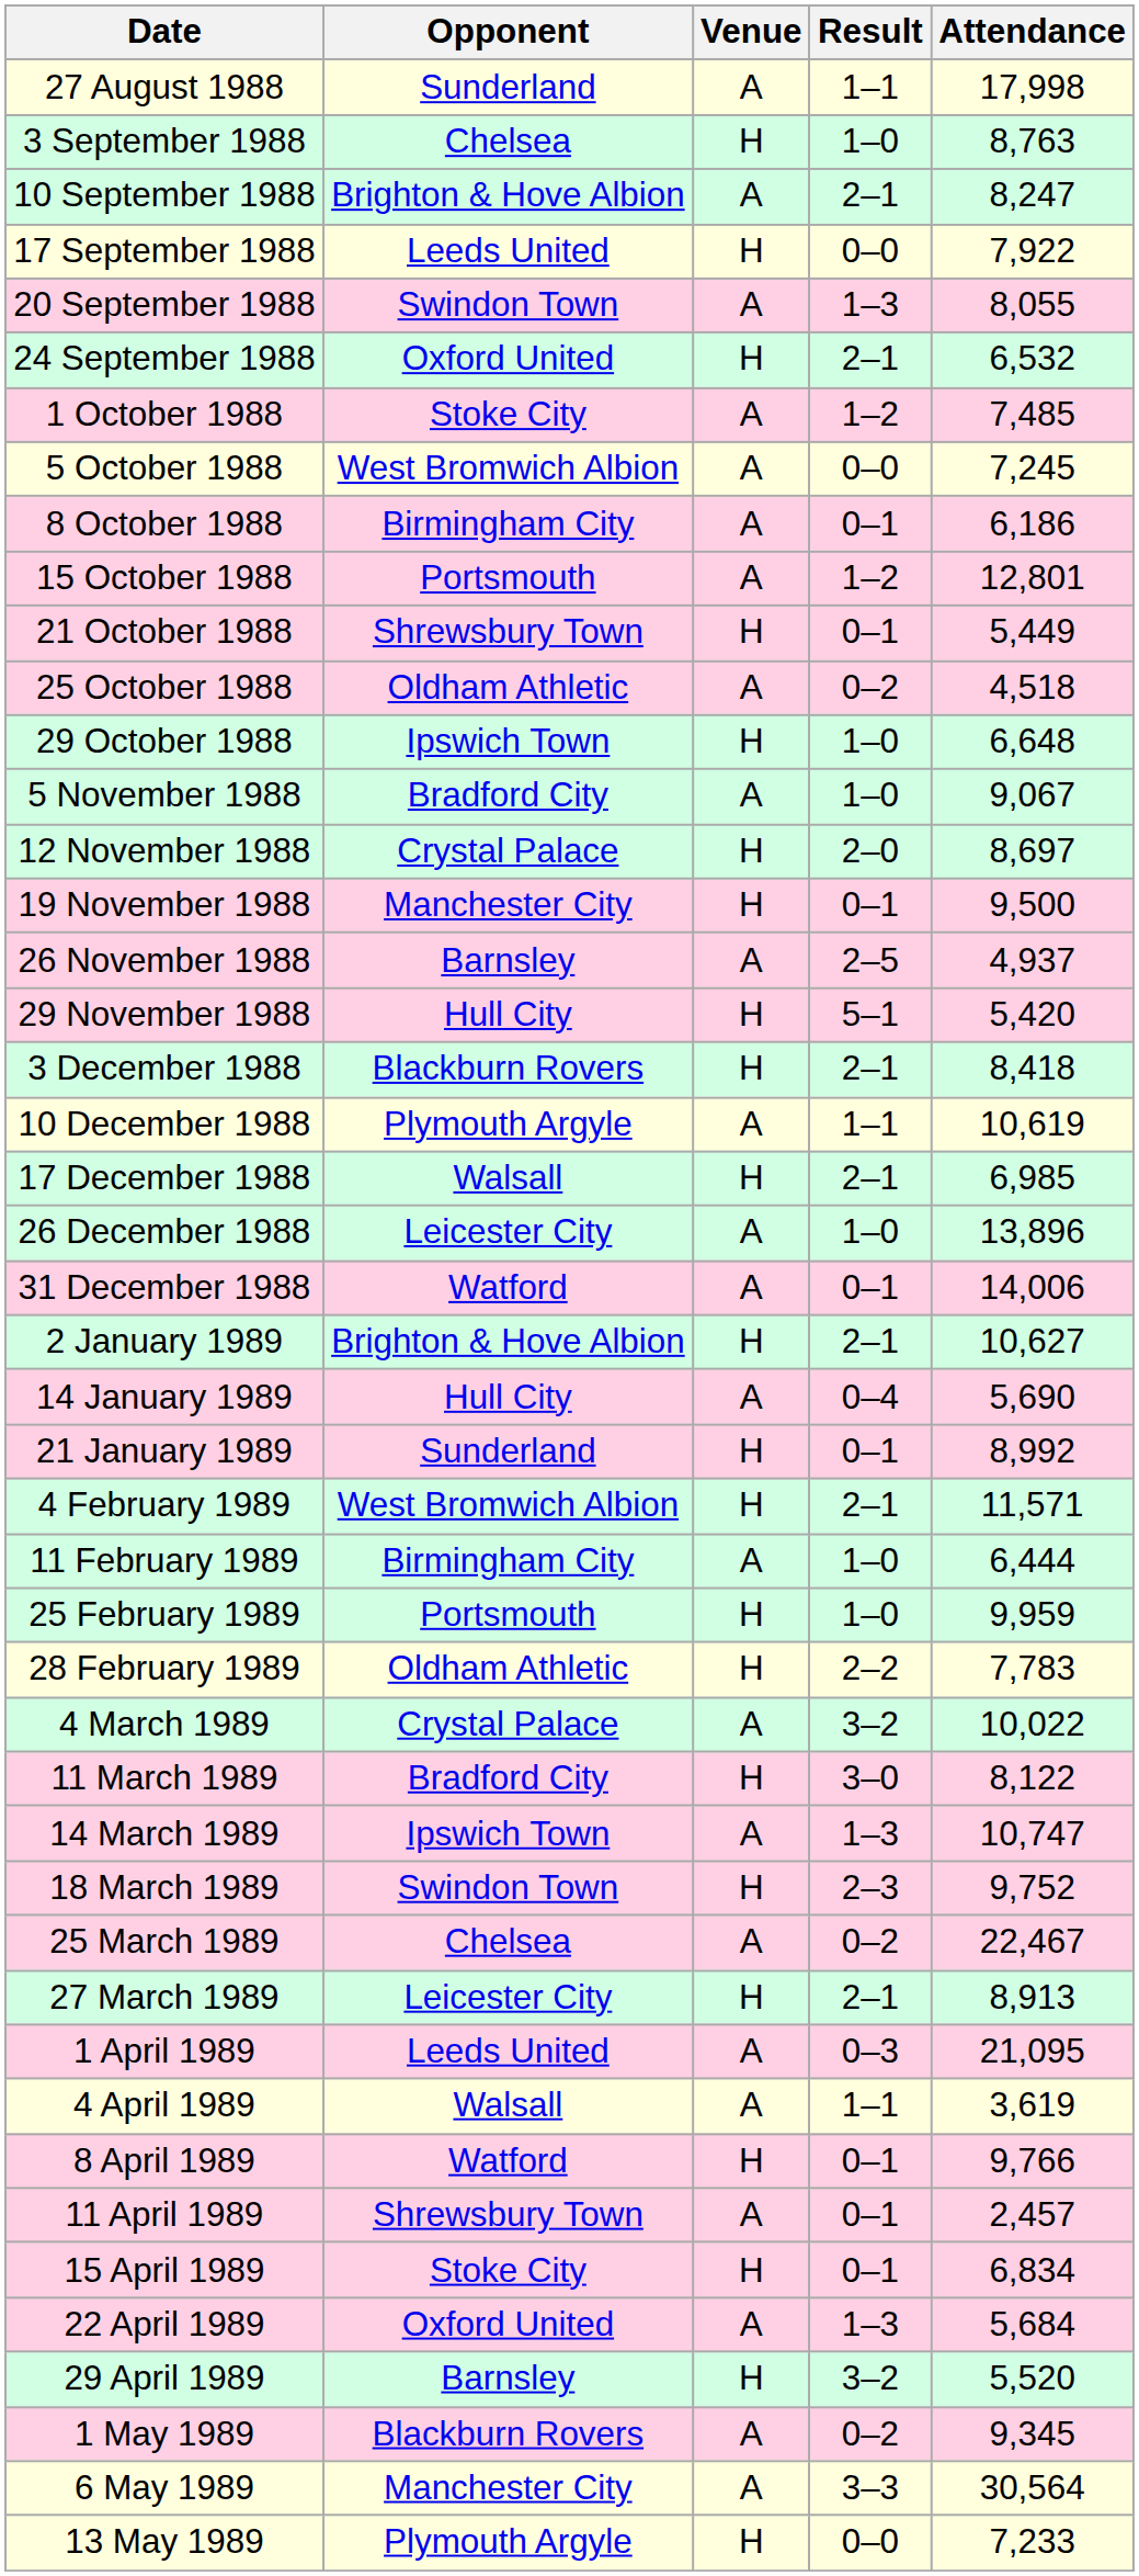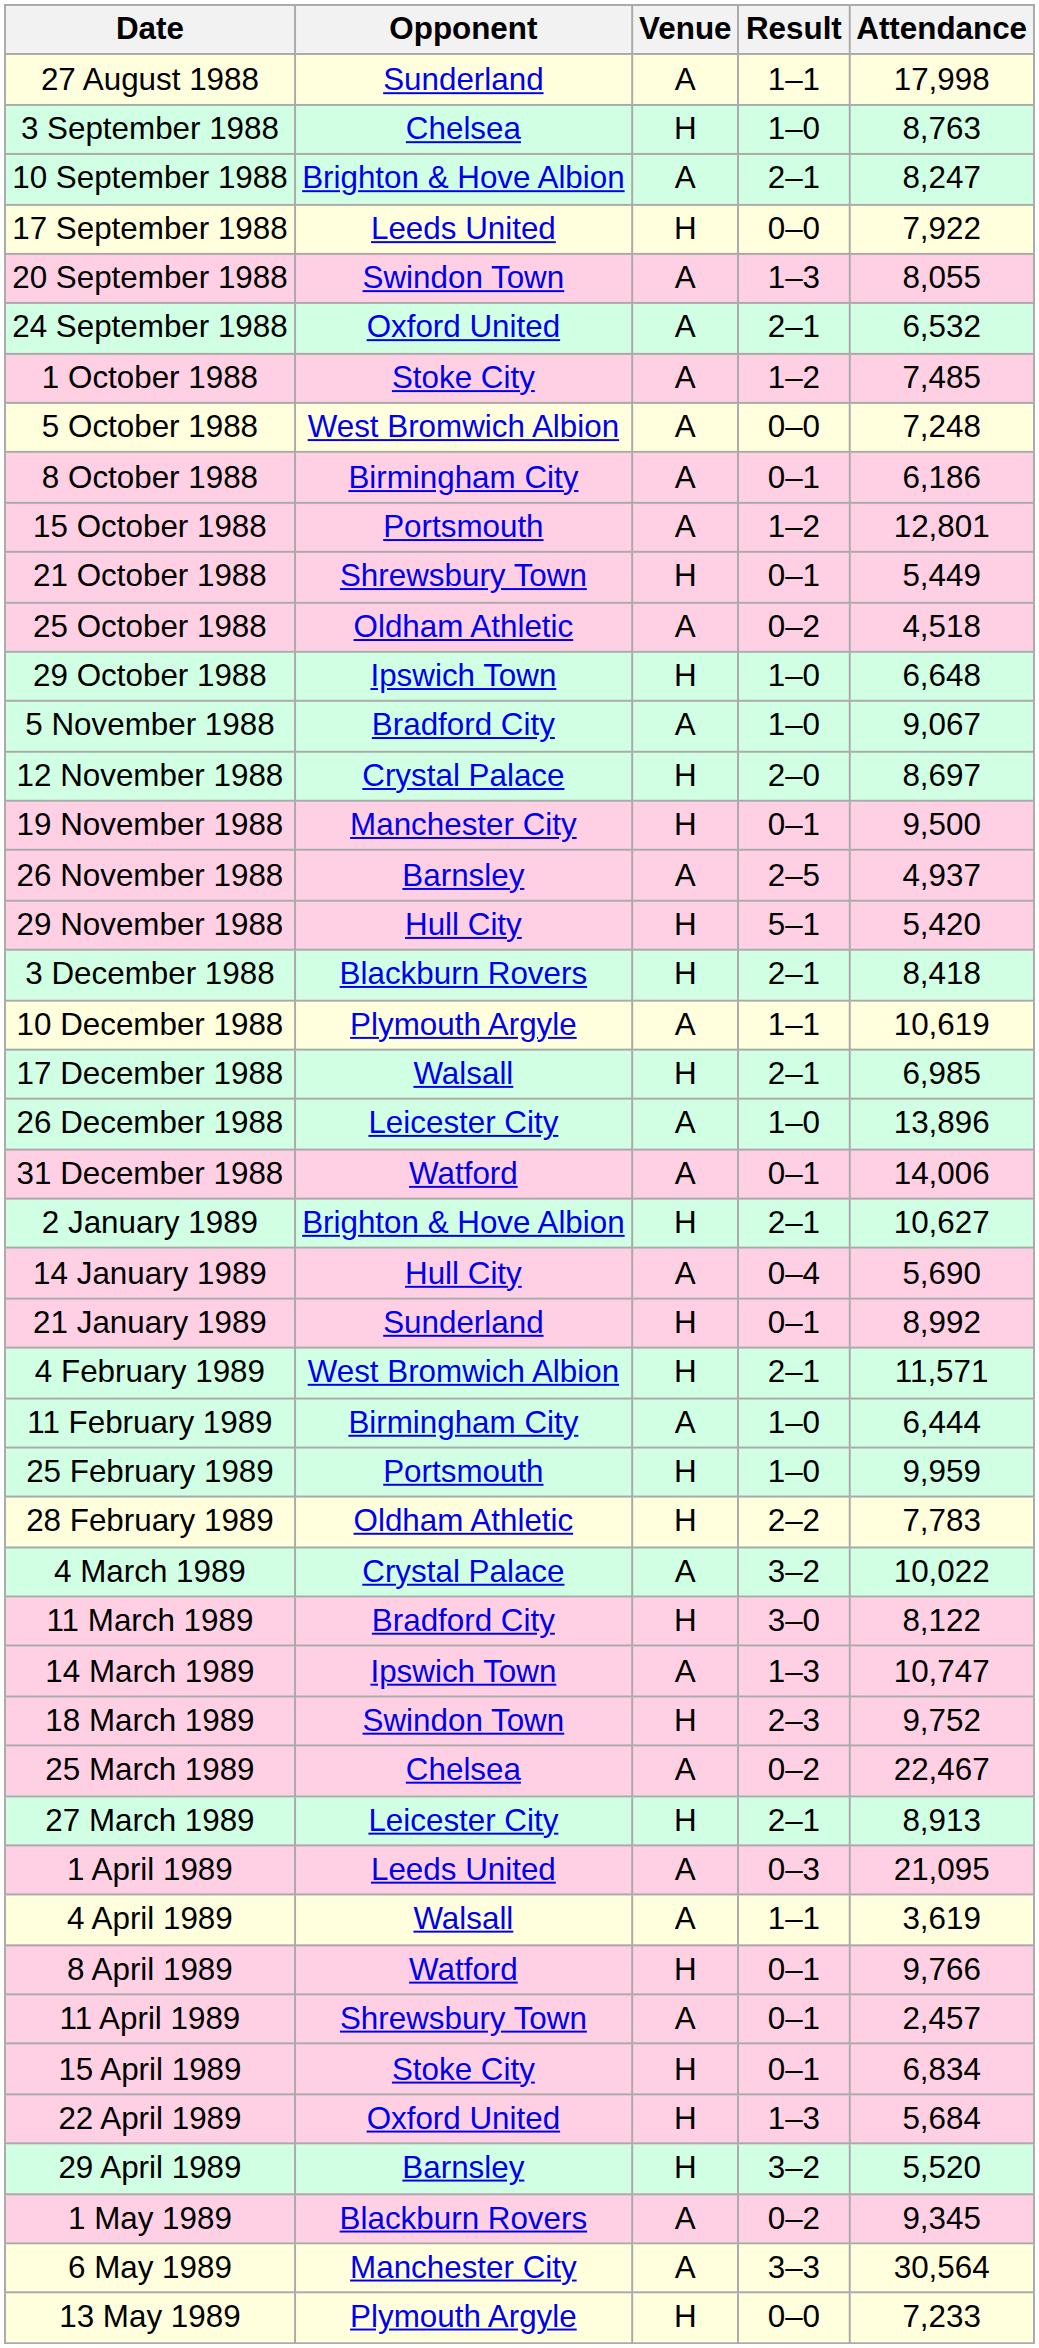24 September 1988 | Venue: H -> A
5 October 1988 | Attendance: 7,245 -> 7,248
22 April 1989 | Venue: A -> H
